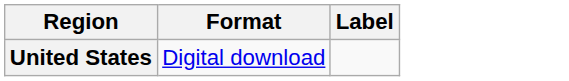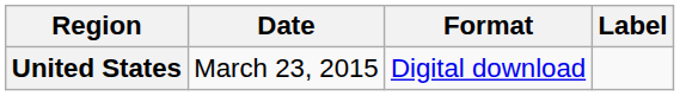+ column: Date | March 23, 2015
